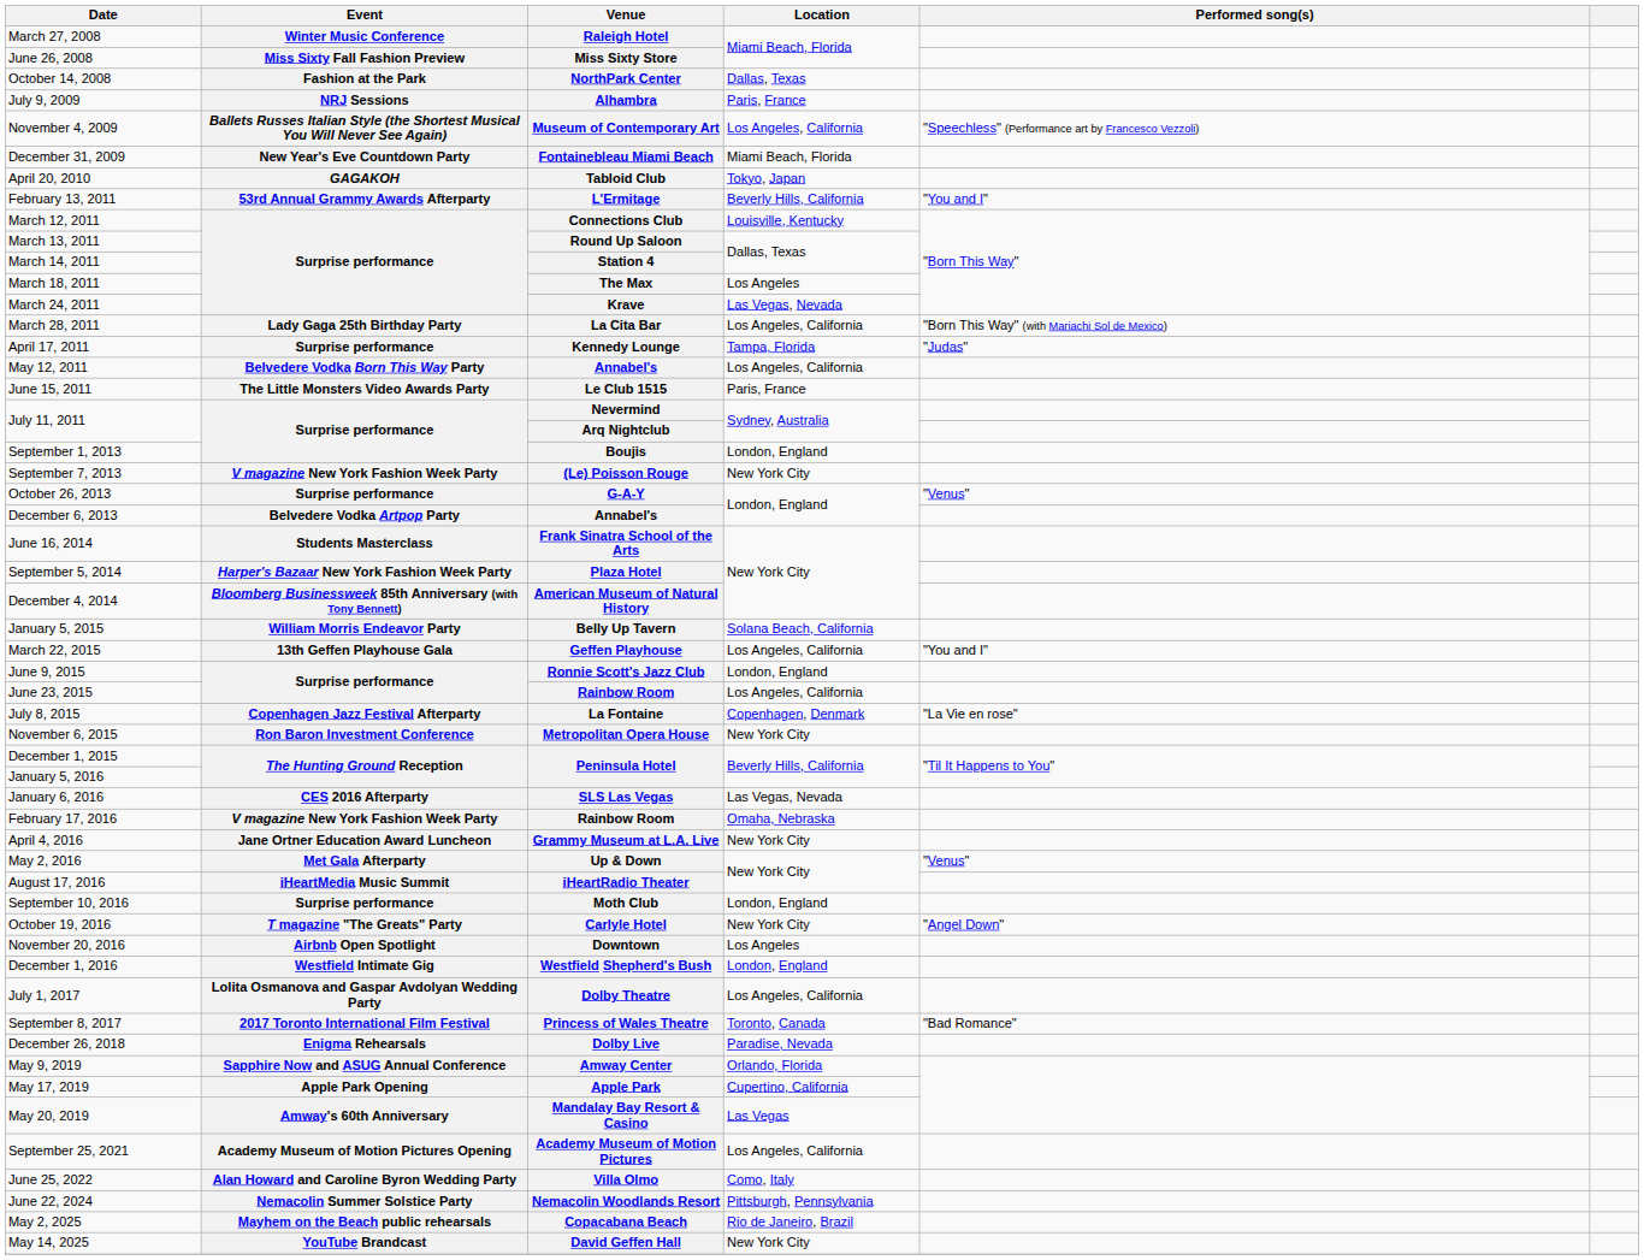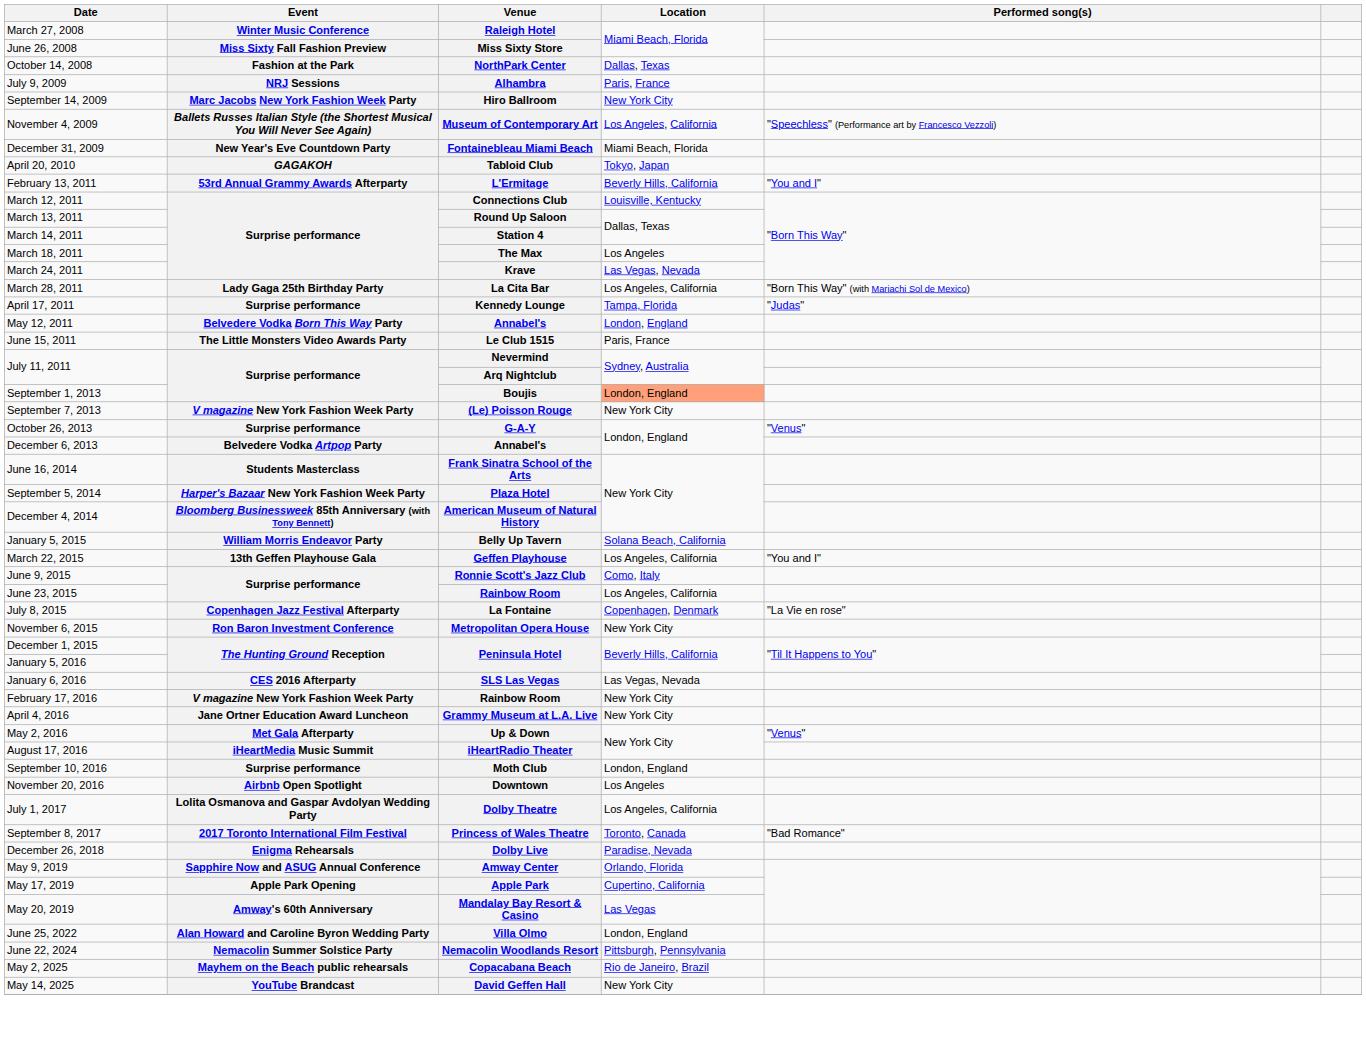+ row: September 14, 2009 | Marc Jacobs New York Fashion Week Party | Hiro Ballroom | New York City
May 12, 2011 / Annabel's | Location: Los Angeles, California -> London, England
Boujis | Location: no background -> lightsalmon background
Ronnie Scott's Jazz Club | Location: London, England -> Como, Italy
February 17, 2016 / Rainbow Room | Location: Omaha, Nebraska -> New York City
- row: October 19, 2016 | T magazine "The Greats" Party | Carlyle Hotel | New York City | "Angel Down"
- row: December 1, 2016 | Westfield Intimate Gig | Westfield Shepherd's Bush | London, England
- row: September 25, 2021 | Academy Museum of Motion Pictures Opening | Academy Museum of Motion Pictures | Los Angeles, California
Villa Olmo | Location: Como, Italy -> London, England
